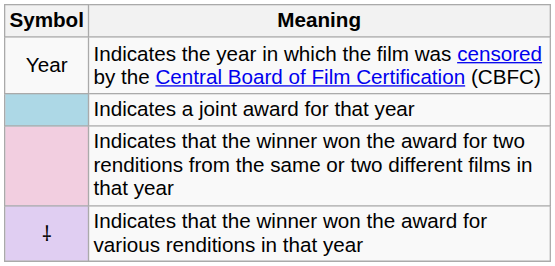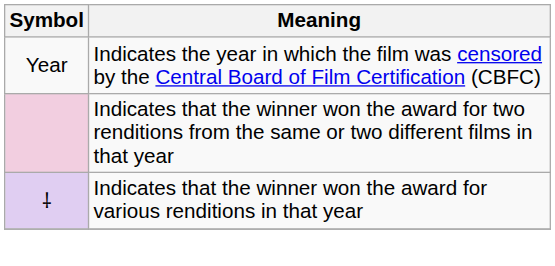- row: Indicates a joint award for that year
